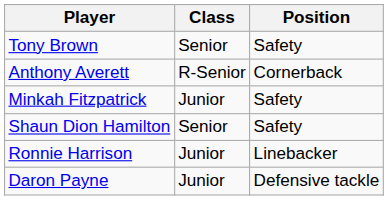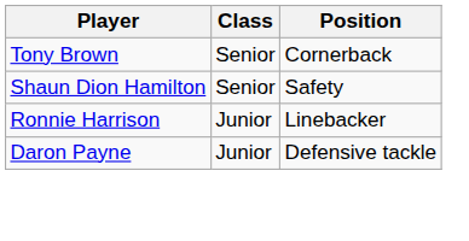Tony Brown | Position: Safety -> Cornerback
- row: Anthony Averett | R-Senior | Cornerback
- row: Minkah Fitzpatrick | Junior | Safety
